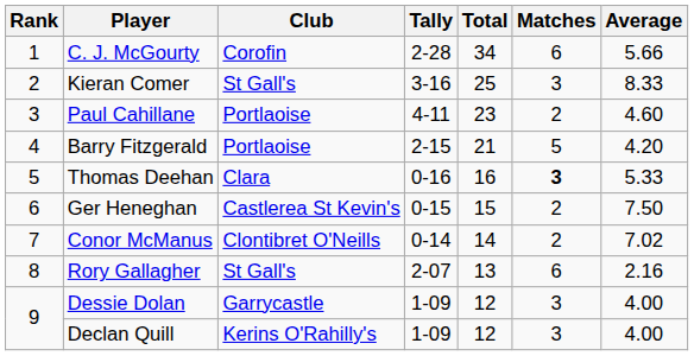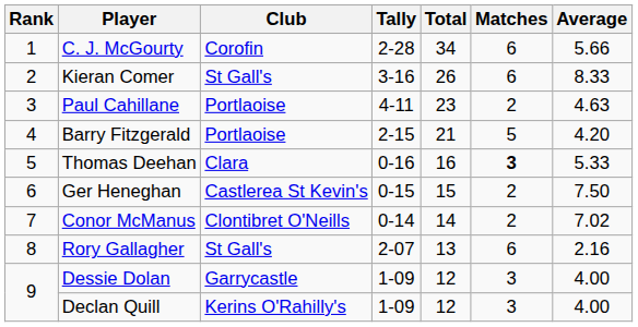Kieran Comer | Total: 25 -> 26
Kieran Comer | Matches: 3 -> 6
Paul Cahillane | Average: 4.60 -> 4.63
